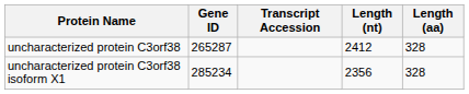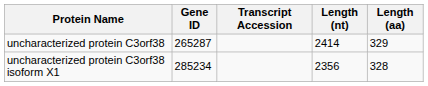uncharacterized protein C3orf38 | Length (nt): 2412 -> 2414
uncharacterized protein C3orf38 | Length (aa): 328 -> 329
